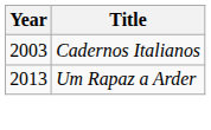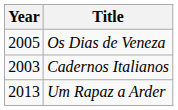+ row: 2005 | Os Dias de Veneza
